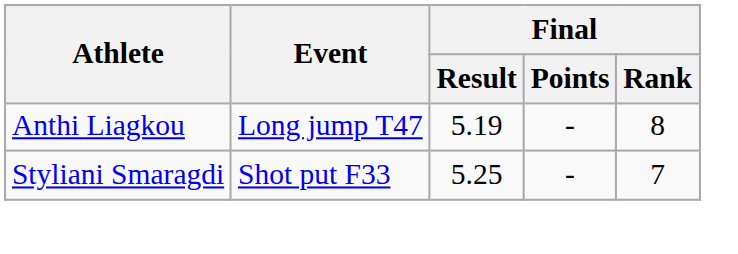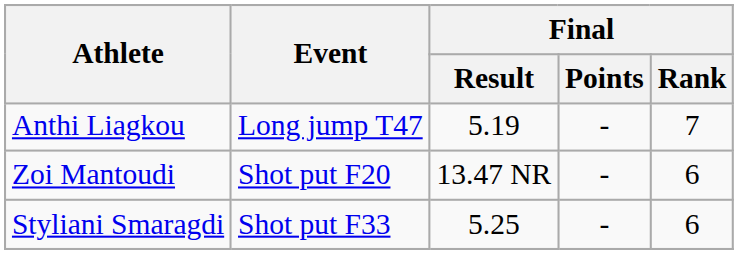Anthi Liagkou | Final / Rank: 8 -> 7
+ row: Zoi Mantoudi | Shot put F20 | 13.47 NR | - | 6
Styliani Smaragdi | Final / Rank: 7 -> 6
